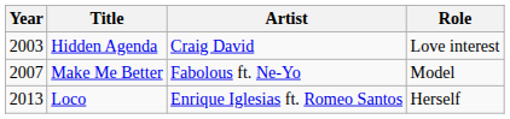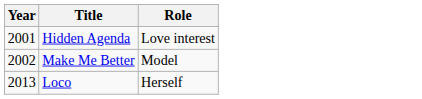- column: Artist | Craig David | Fabolous ft. Ne-Yo | Enrique Iglesias ft. Romeo Santos
Hidden Agenda | Year: 2003 -> 2001
Make Me Better | Year: 2007 -> 2002
